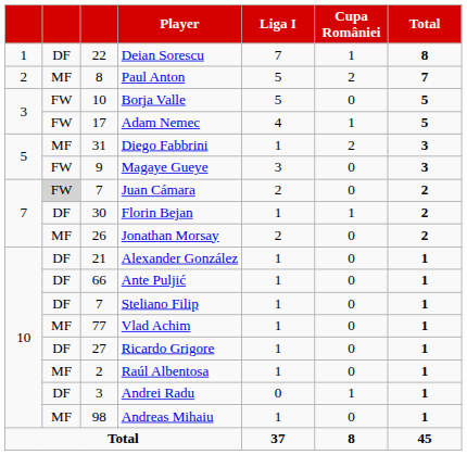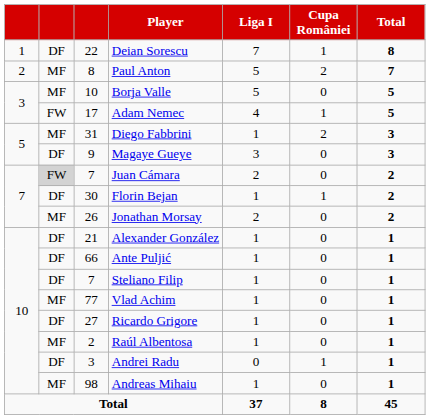Borja Valle | column 2: FW -> MF
Magaye Gueye | column 2: FW -> DF
